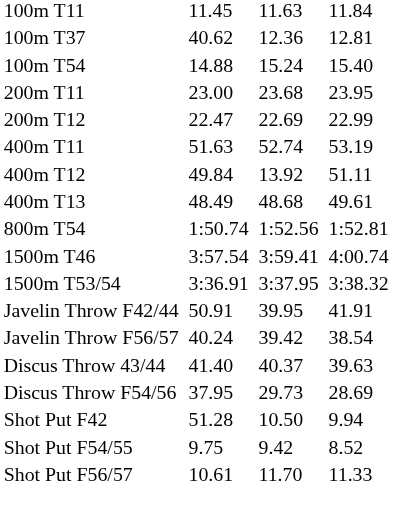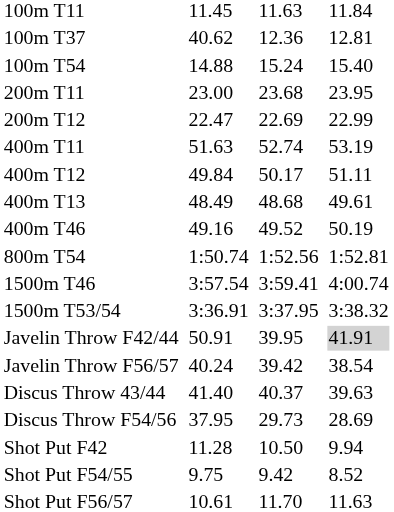400m T12 | column 5: 13.92 -> 50.17
+ row: 400m T46 | 49.16 | 49.52 | 50.19
Javelin Throw F42/44 | column 7: no background -> lightgrey background
Shot Put F42 | column 3: 51.28 -> 11.28
Shot Put F56/57 | column 7: 11.33 -> 11.63
